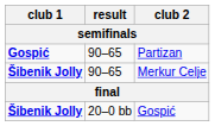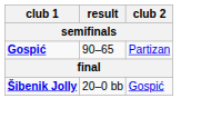- row: Šibenik Jolly | 90–65 | Merkur Celje
